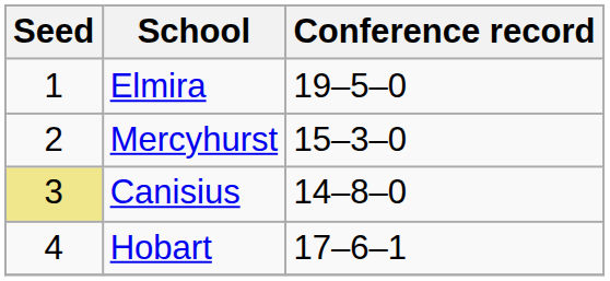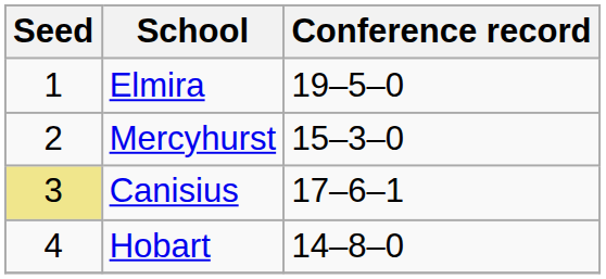Canisius | Conference record: 14–8–0 -> 17–6–1
Hobart | Conference record: 17–6–1 -> 14–8–0
